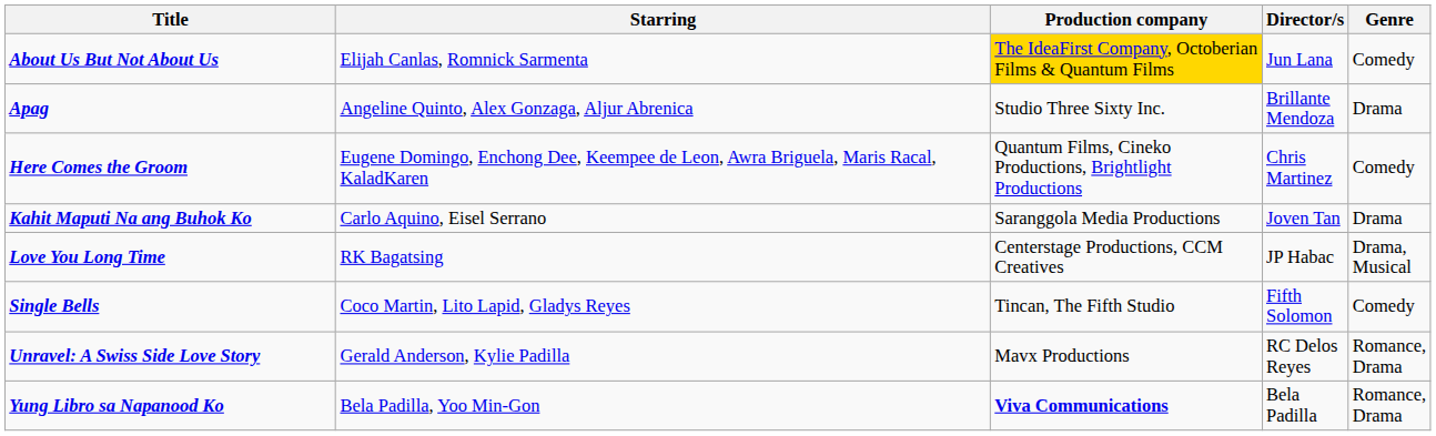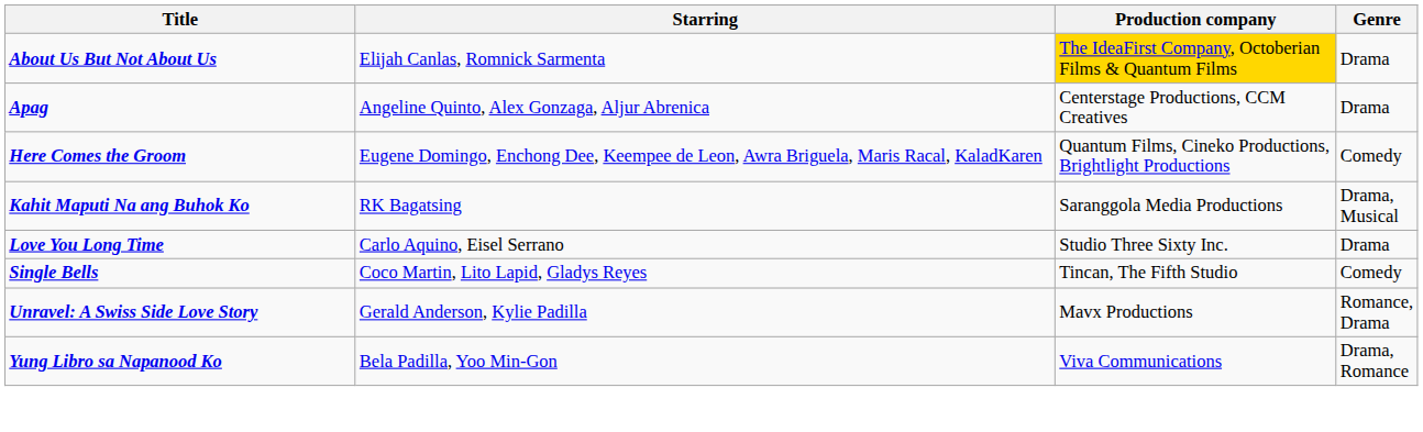- column: Director/s | Jun Lana | Brillante Mendoza | Chris Martinez | Joven Tan | JP Habac | Fifth Solomon | RC Delos Reyes | Bela Padilla
About Us But Not About Us | Genre: Comedy -> Drama
Apag | Production company: Studio Three Sixty Inc. -> Centerstage Productions, CCM Creatives
Kahit Maputi Na ang Buhok Ko | Starring: Carlo Aquino, Eisel Serrano -> RK Bagatsing
Kahit Maputi Na ang Buhok Ko | Genre: Drama -> Drama, Musical
Love You Long Time | Starring: RK Bagatsing -> Carlo Aquino, Eisel Serrano
Love You Long Time | Production company: Centerstage Productions, CCM Creatives -> Studio Three Sixty Inc.
Love You Long Time | Genre: Drama, Musical -> Drama
Yung Libro sa Napanood Ko | Production company: bold -> normal
Yung Libro sa Napanood Ko | Genre: Romance, Drama -> Drama, Romance
